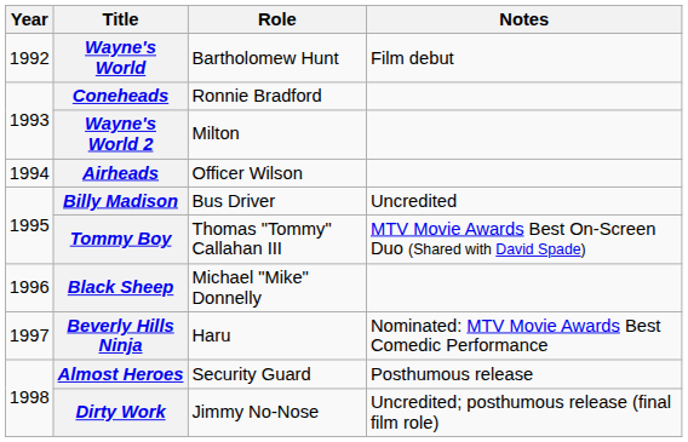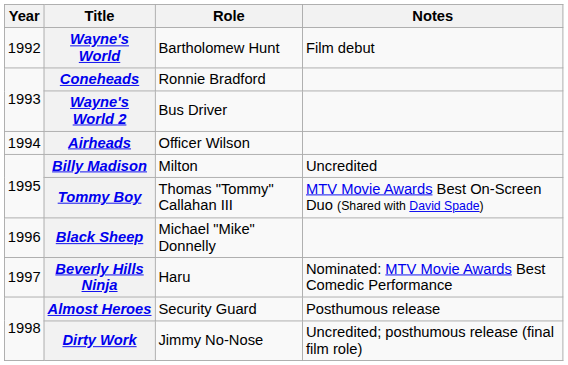Wayne's World 2 | Role: Milton -> Bus Driver
Billy Madison | Role: Bus Driver -> Milton
